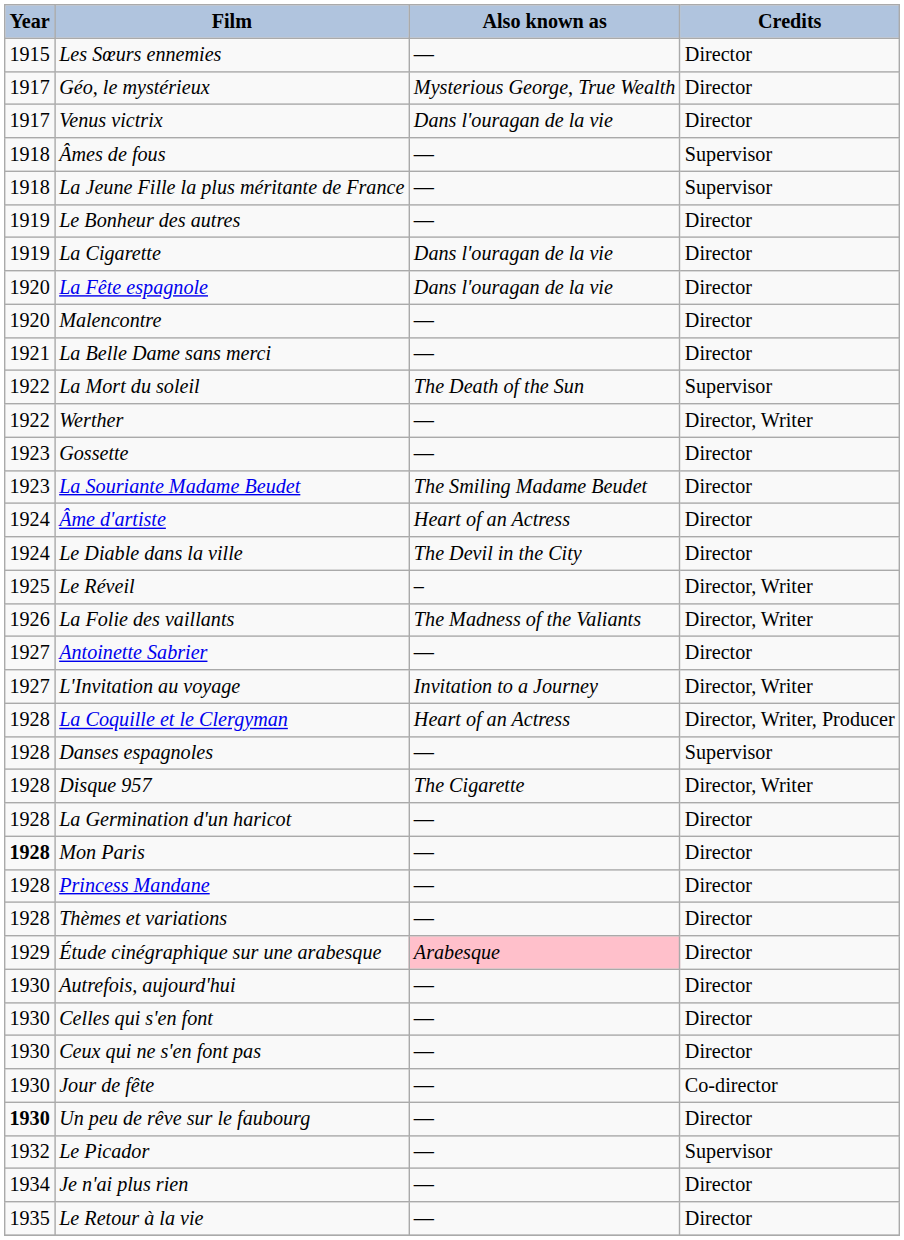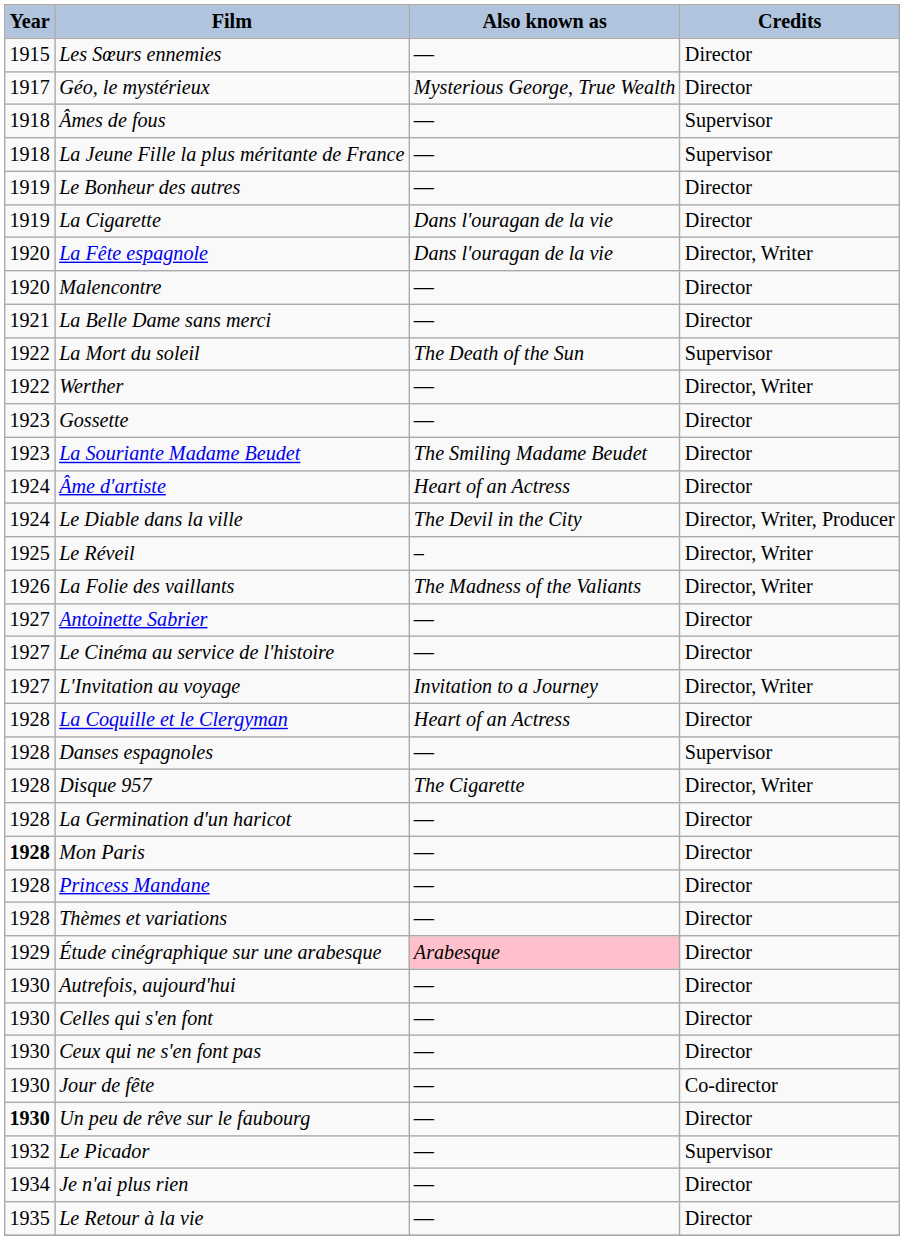- row: 1917 | Venus victrix | Dans l'ouragan de la vie | Director
La Fête espagnole | Credits: Director -> Director, Writer
Le Diable dans la ville | Credits: Director -> Director, Writer, Producer
+ row: 1927 | Le Cinéma au service de l'histoire | — | Director
La Coquille et le Clergyman | Credits: Director, Writer, Producer -> Director
